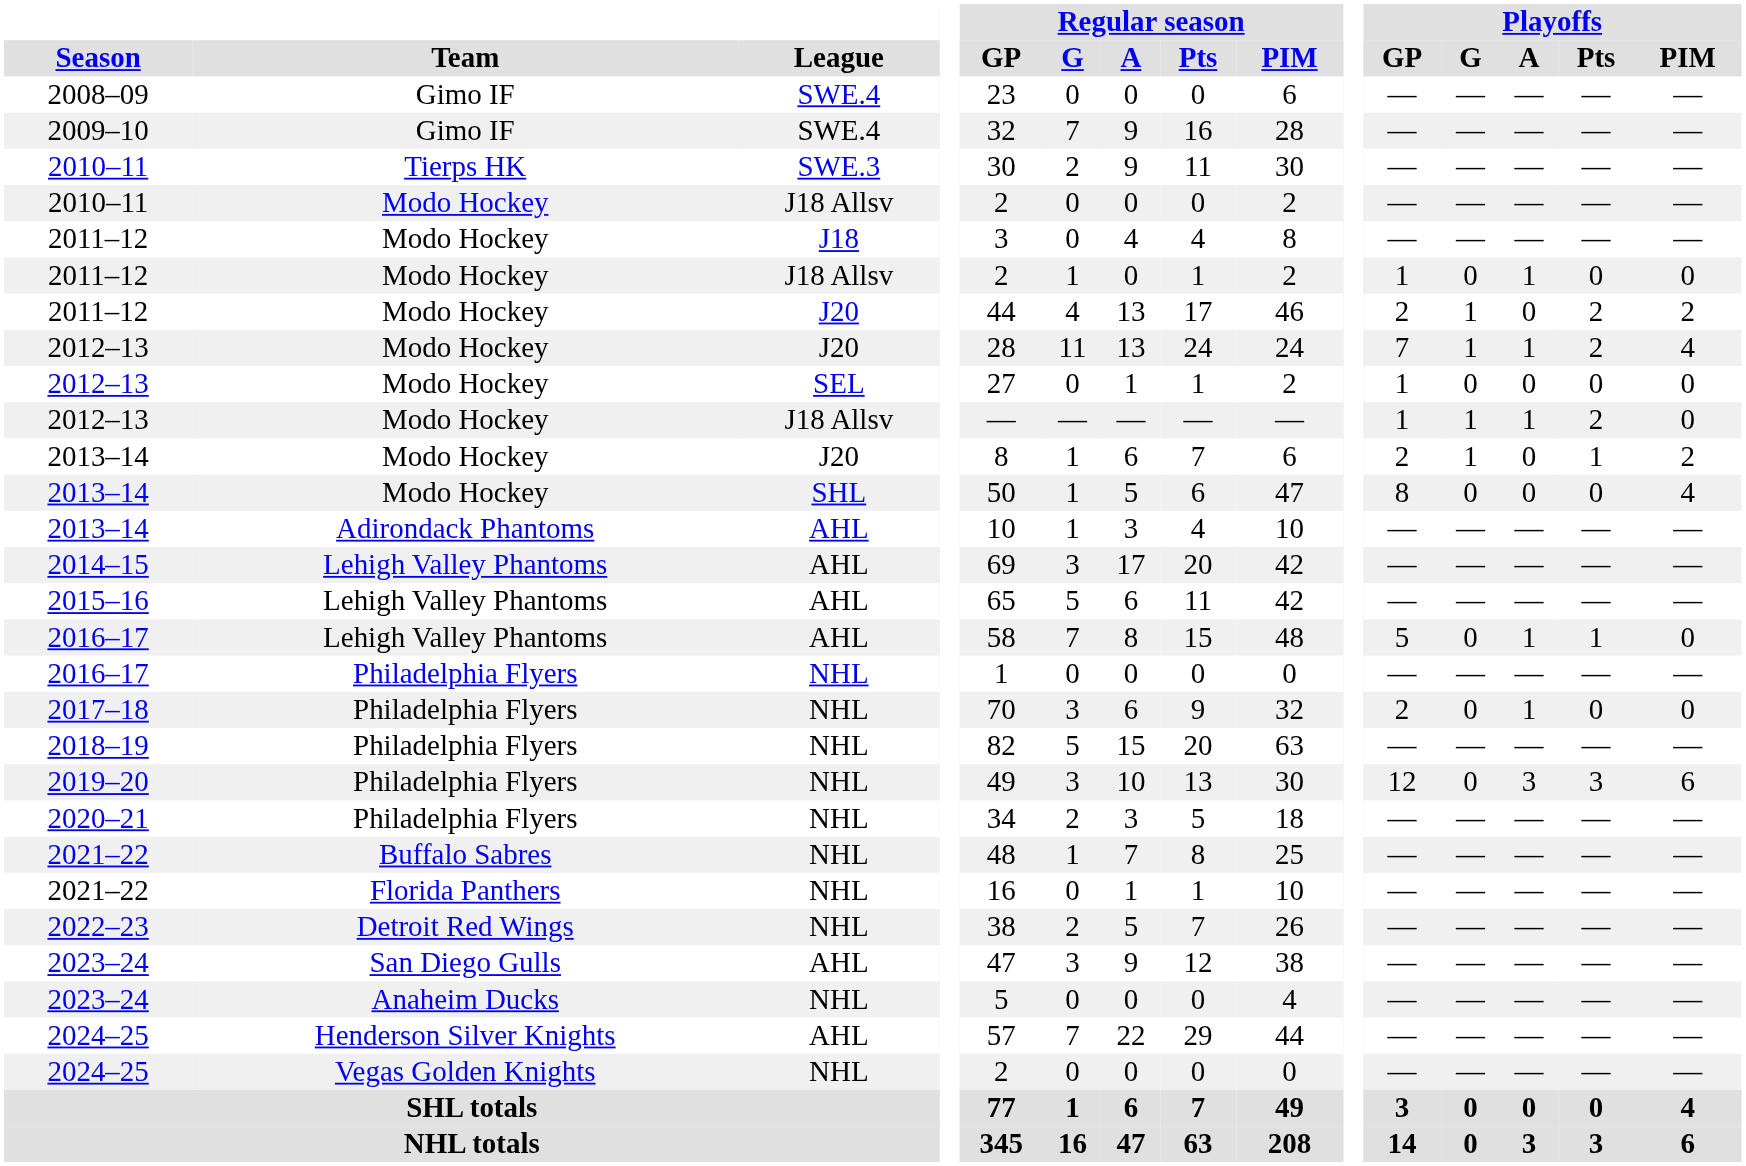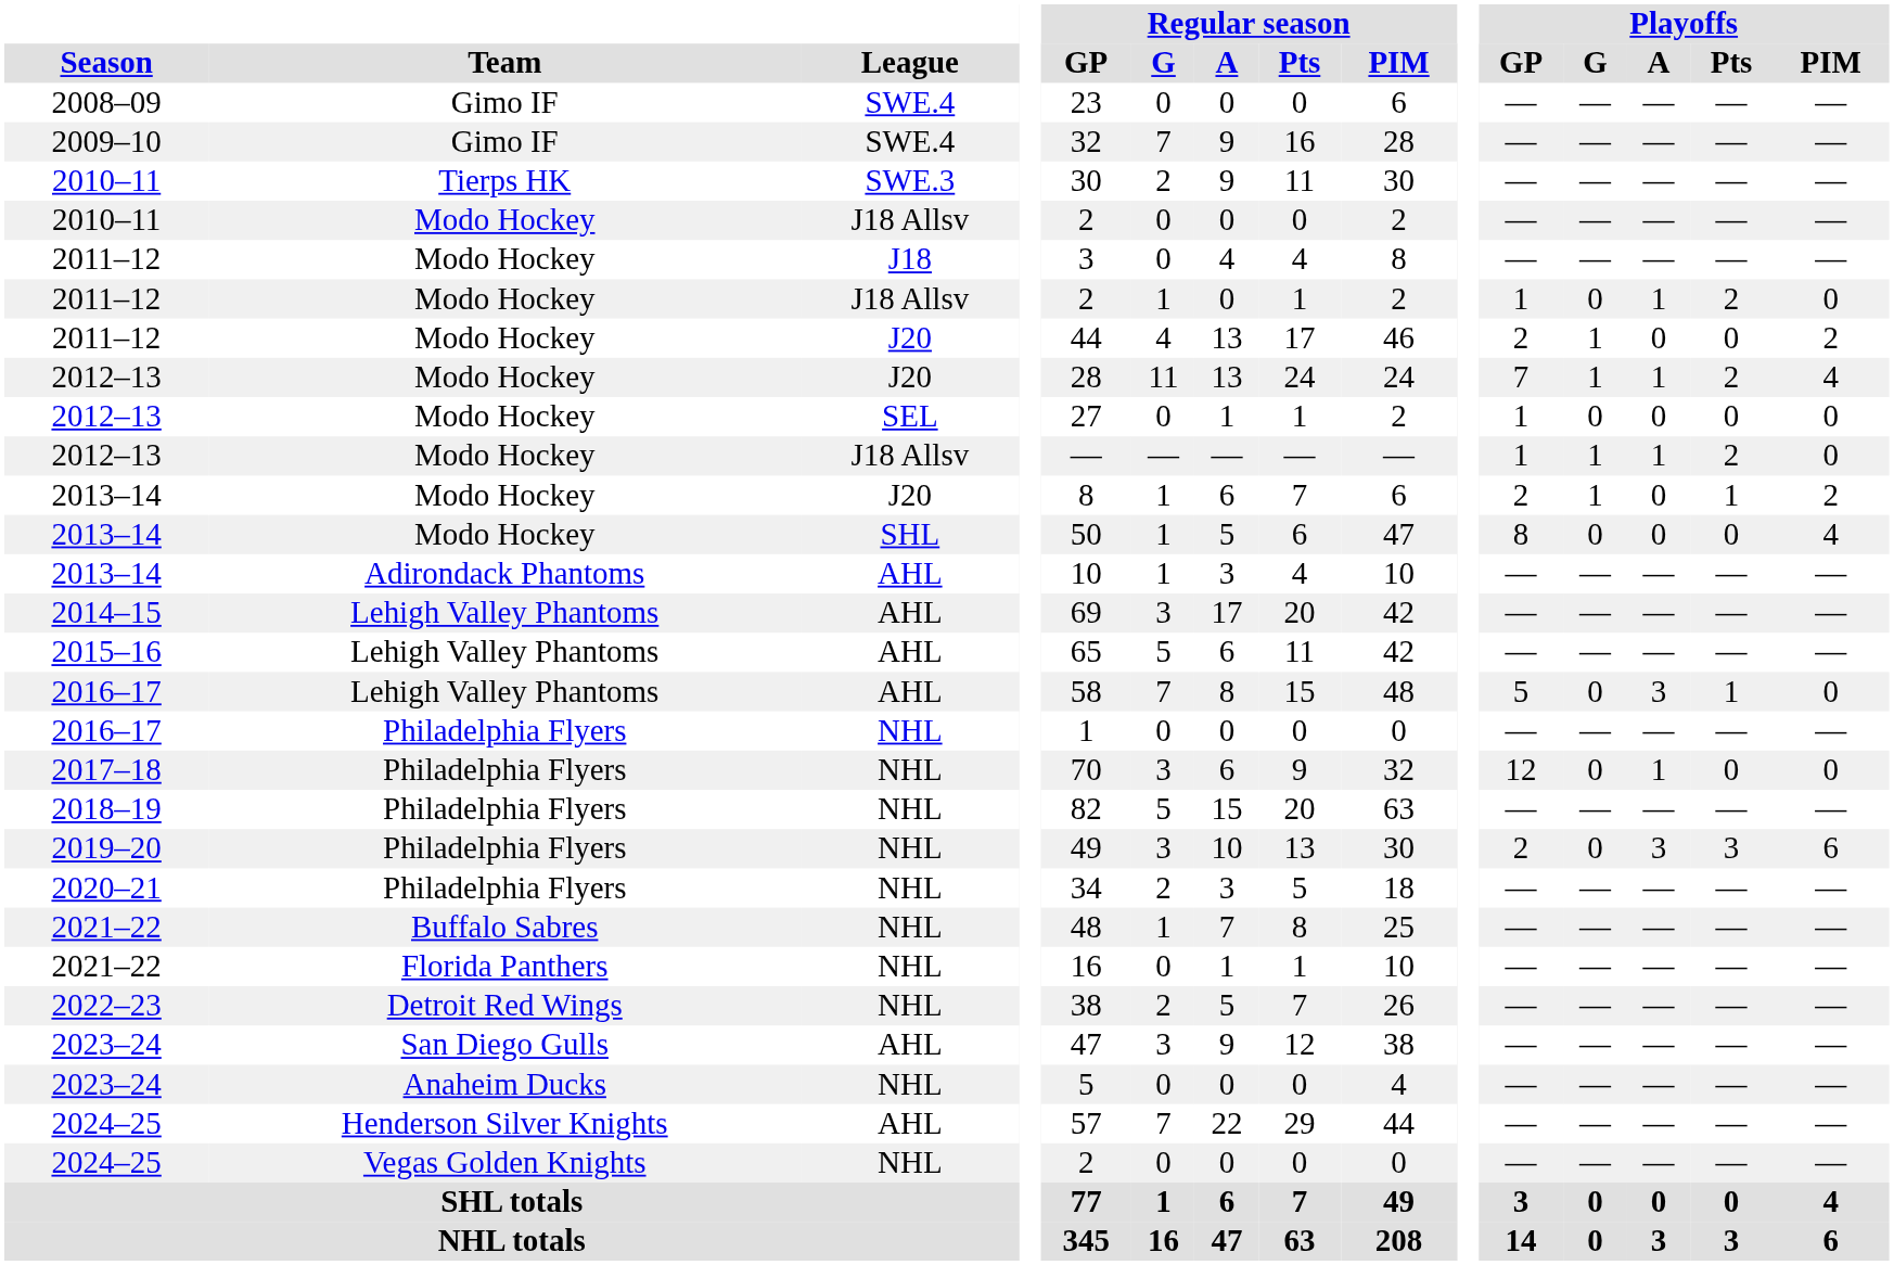2011–12 / J18 Allsv | Playoffs / Pts: 0 -> 2
2011–12 / J20 | Playoffs / Pts: 2 -> 0
2016–17 / AHL | Playoffs / A: 1 -> 3
2017–18 | Playoffs / GP: 2 -> 12
2019–20 | Playoffs / GP: 12 -> 2
